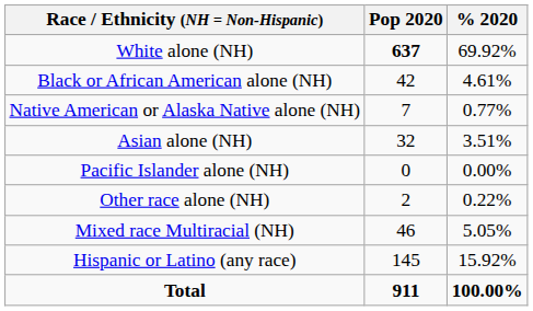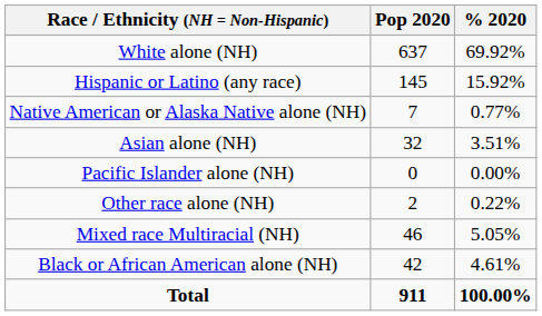White alone (NH) | Pop 2020: bold -> normal
rows swapped: Black or African American alone (NH) <-> Hispanic or Latino (any race)
